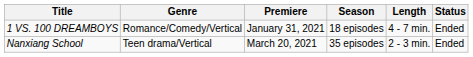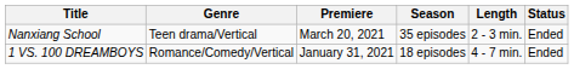rows swapped: 1 VS. 100 DREAMBOYS <-> Nanxiang School
